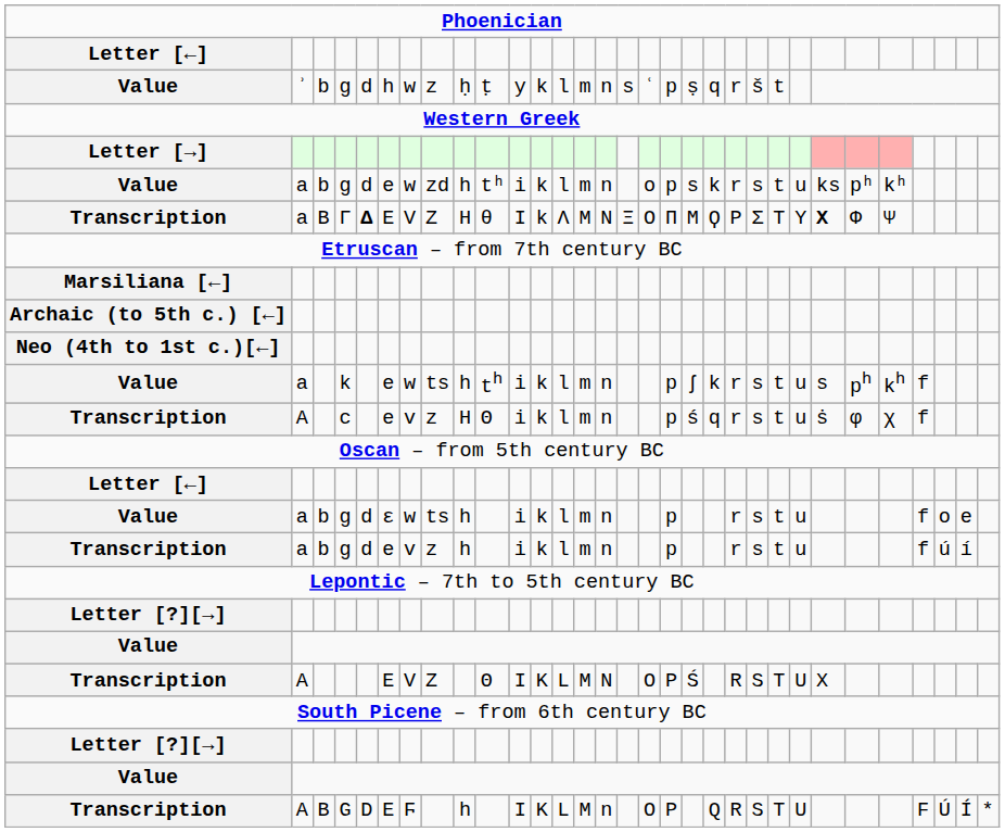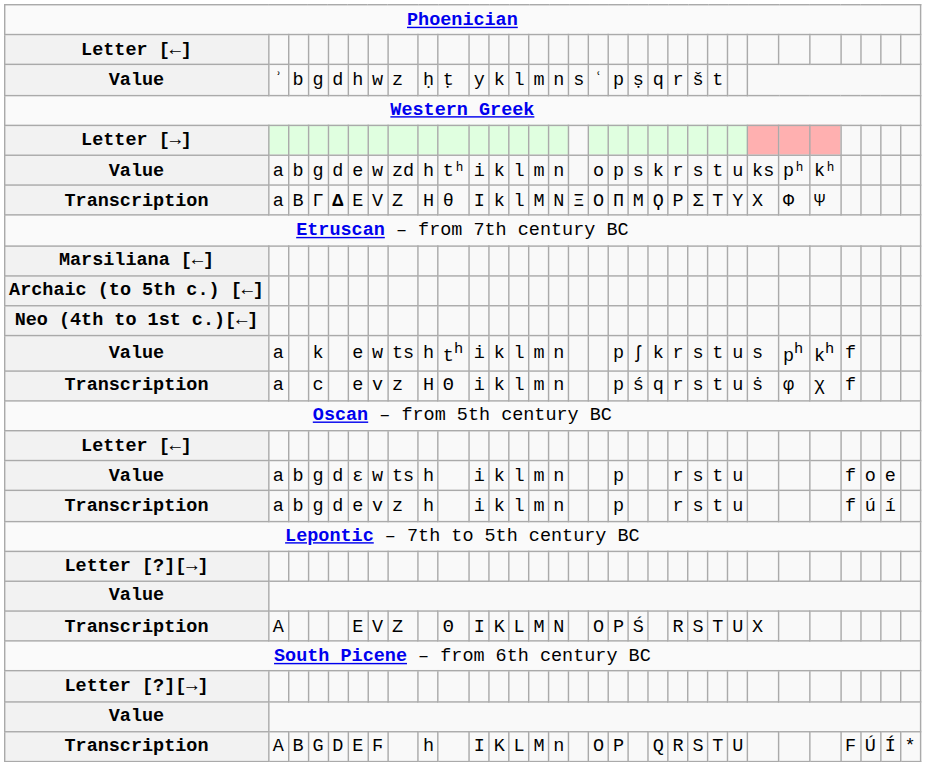Transcription / Γ | column 13: Λ -> l
Transcription / Γ | column 25: bold -> normal
Transcription / c | column 2: A -> a
